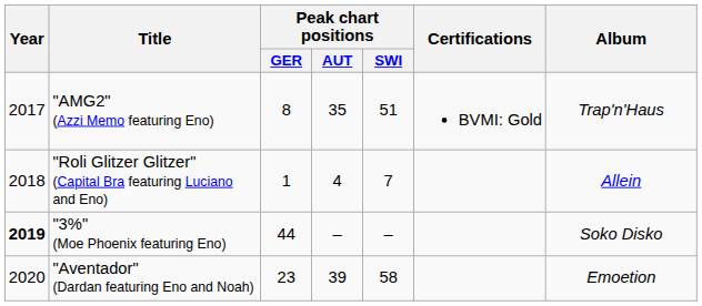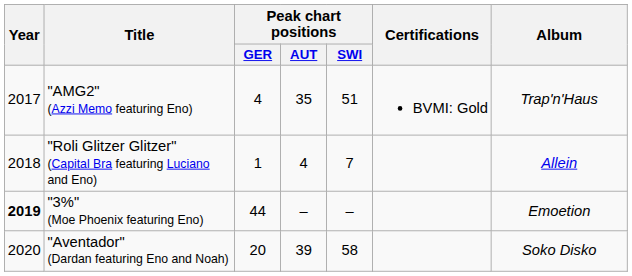"AMG2" (Azzi Memo featuring Eno) | Peak chart positions / GER: 8 -> 4
"3%" (Moe Phoenix featuring Eno) | Album: Soko Disko -> Emoetion
"Aventador" (Dardan featuring Eno and Noah) | Peak chart positions / GER: 23 -> 20
"Aventador" (Dardan featuring Eno and Noah) | Album: Emoetion -> Soko Disko
